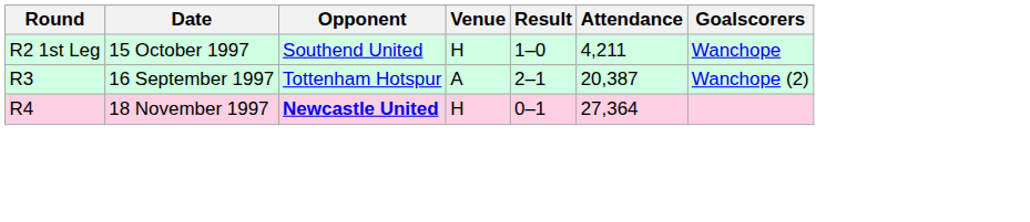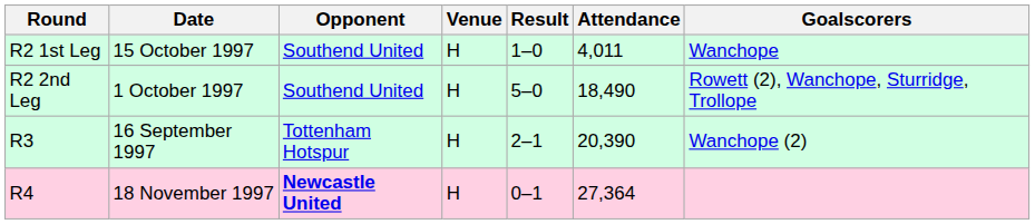R2 1st Leg | Attendance: 4,211 -> 4,011
+ row: R2 2nd Leg | 1 October 1997 | Southend United | H | 5–0 | 18,490 | Rowett (2), Wanchope, Sturridge, Trollope
R3 | Venue: A -> H
R3 | Attendance: 20,387 -> 20,390
